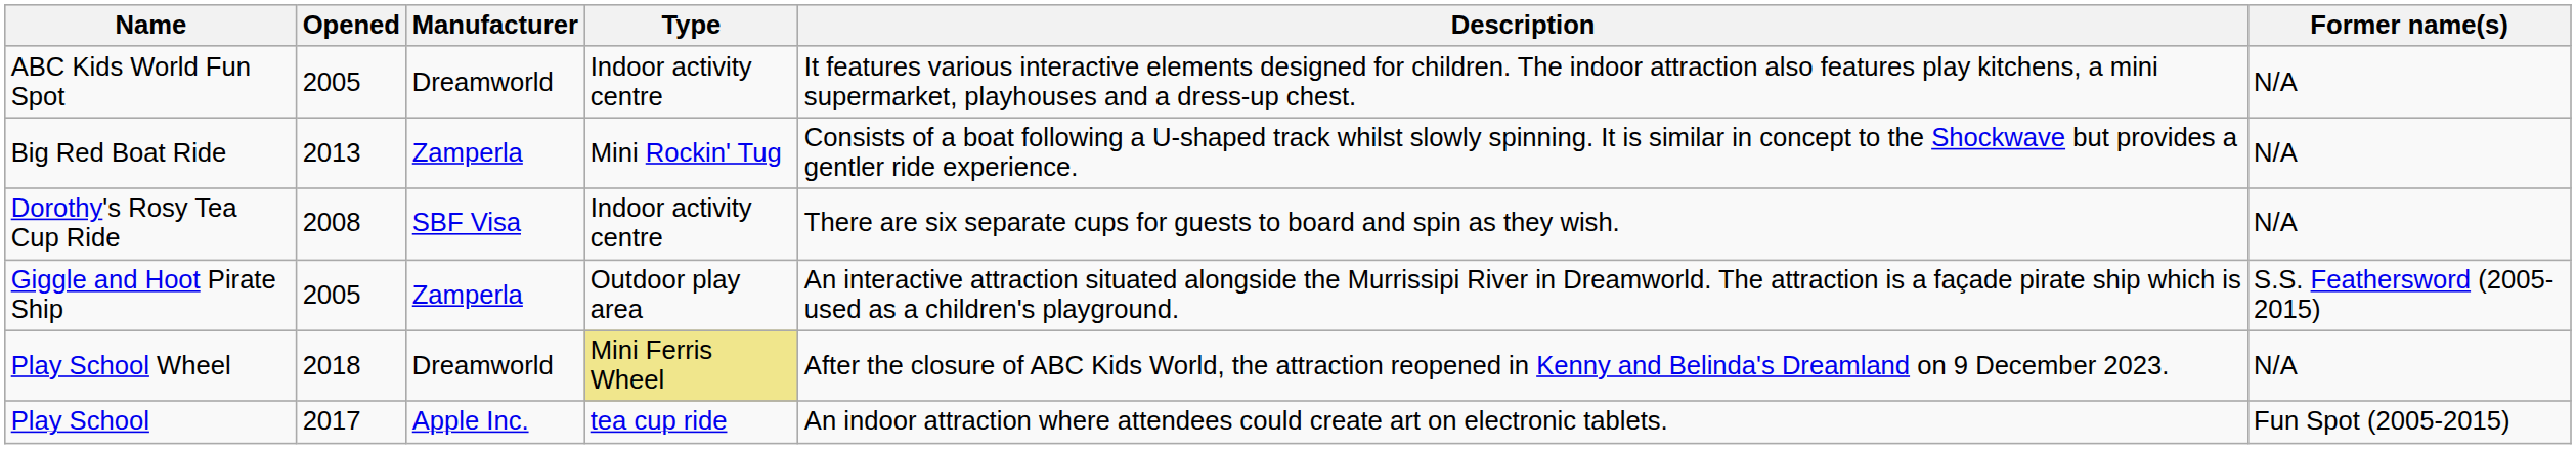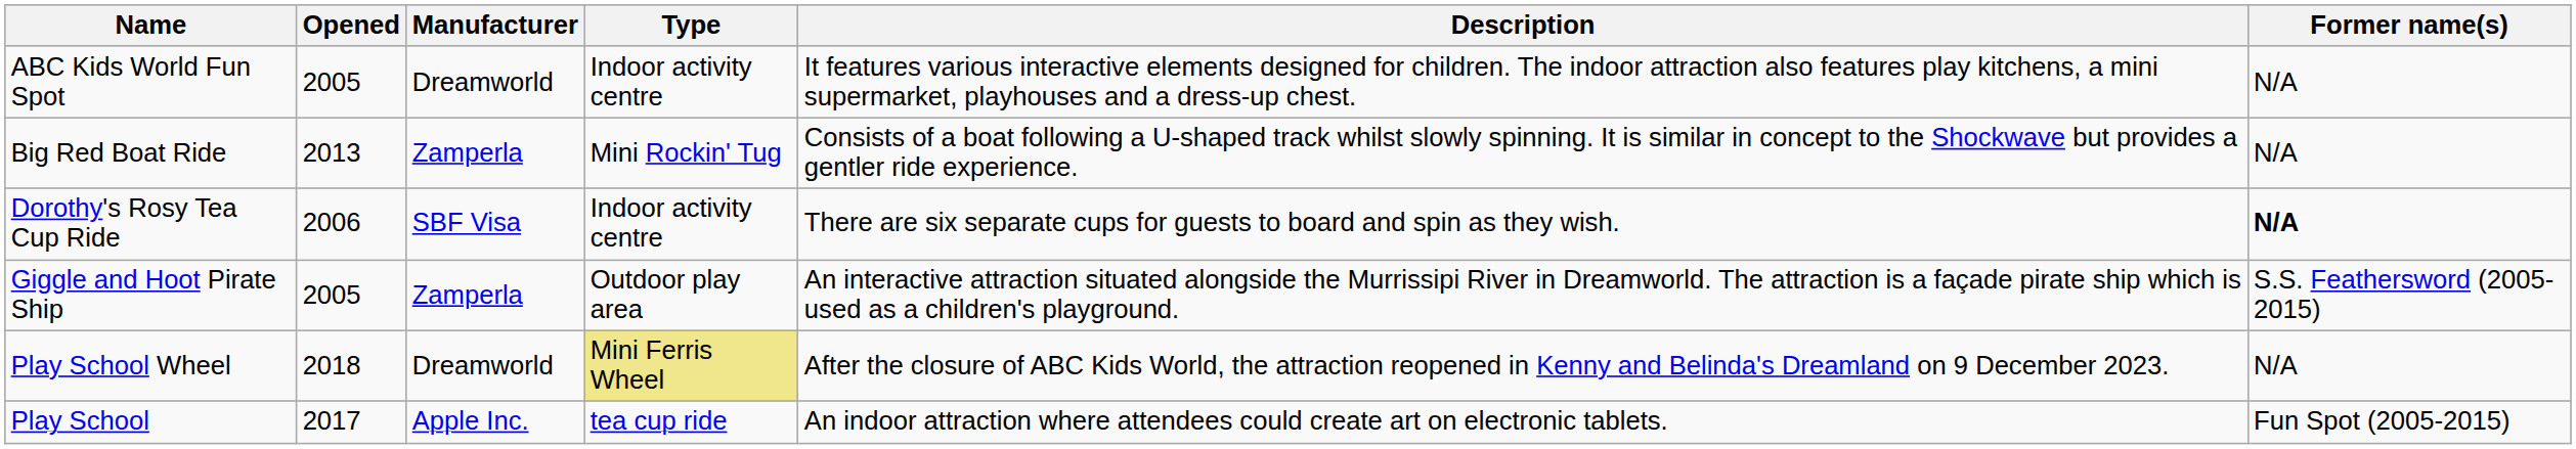Dorothy's Rosy Tea Cup Ride | Opened: 2008 -> 2006
Dorothy's Rosy Tea Cup Ride | Former name(s): normal -> bold
